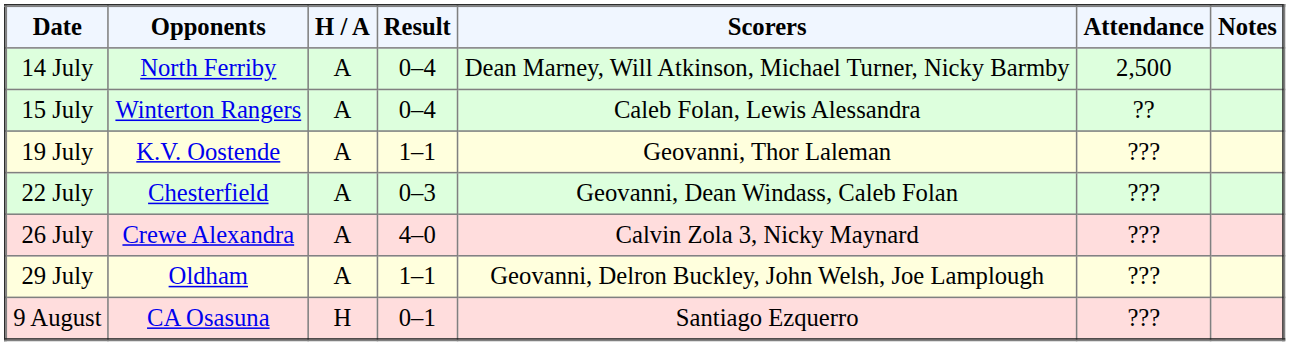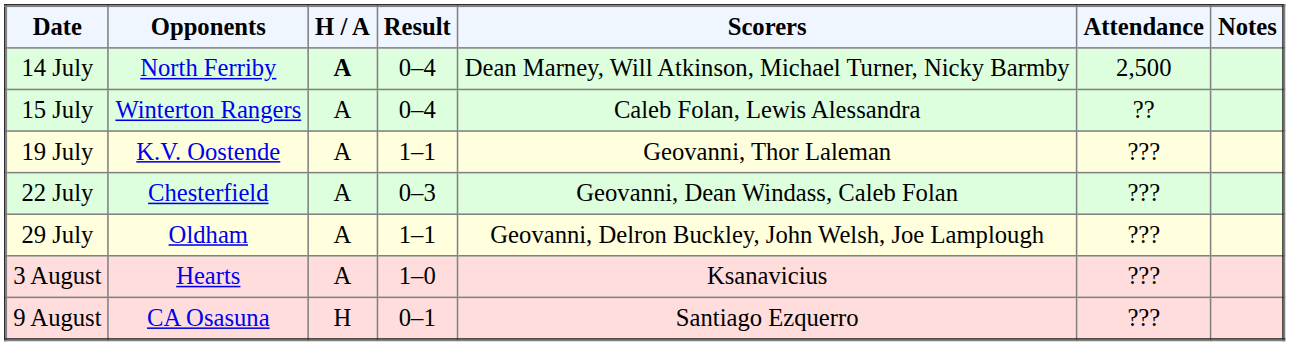14 July | H / A: normal -> bold
- row: 26 July | Crewe Alexandra | A | 4–0 | Calvin Zola 3, Nicky Maynard | ???
+ row: 3 August | Hearts | A | 1–0 | Ksanavicius | ???
